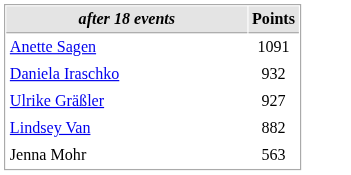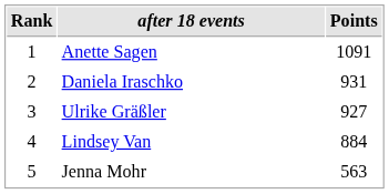+ column: Rank | 1 | 2 | 3 | 4 | 5
Daniela Iraschko | Points: 932 -> 931
Lindsey Van | Points: 882 -> 884
